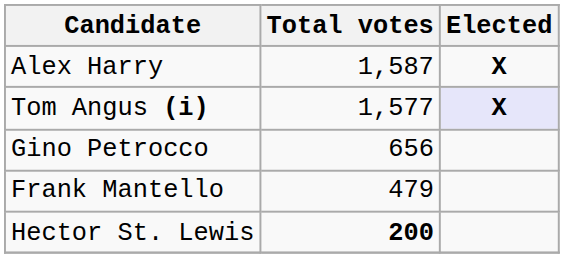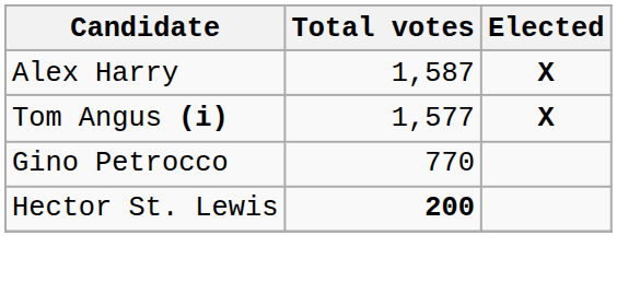Tom Angus (i) | Elected: lavender background -> no background
Gino Petrocco | Total votes: 656 -> 770
- row: Frank Mantello | 479
